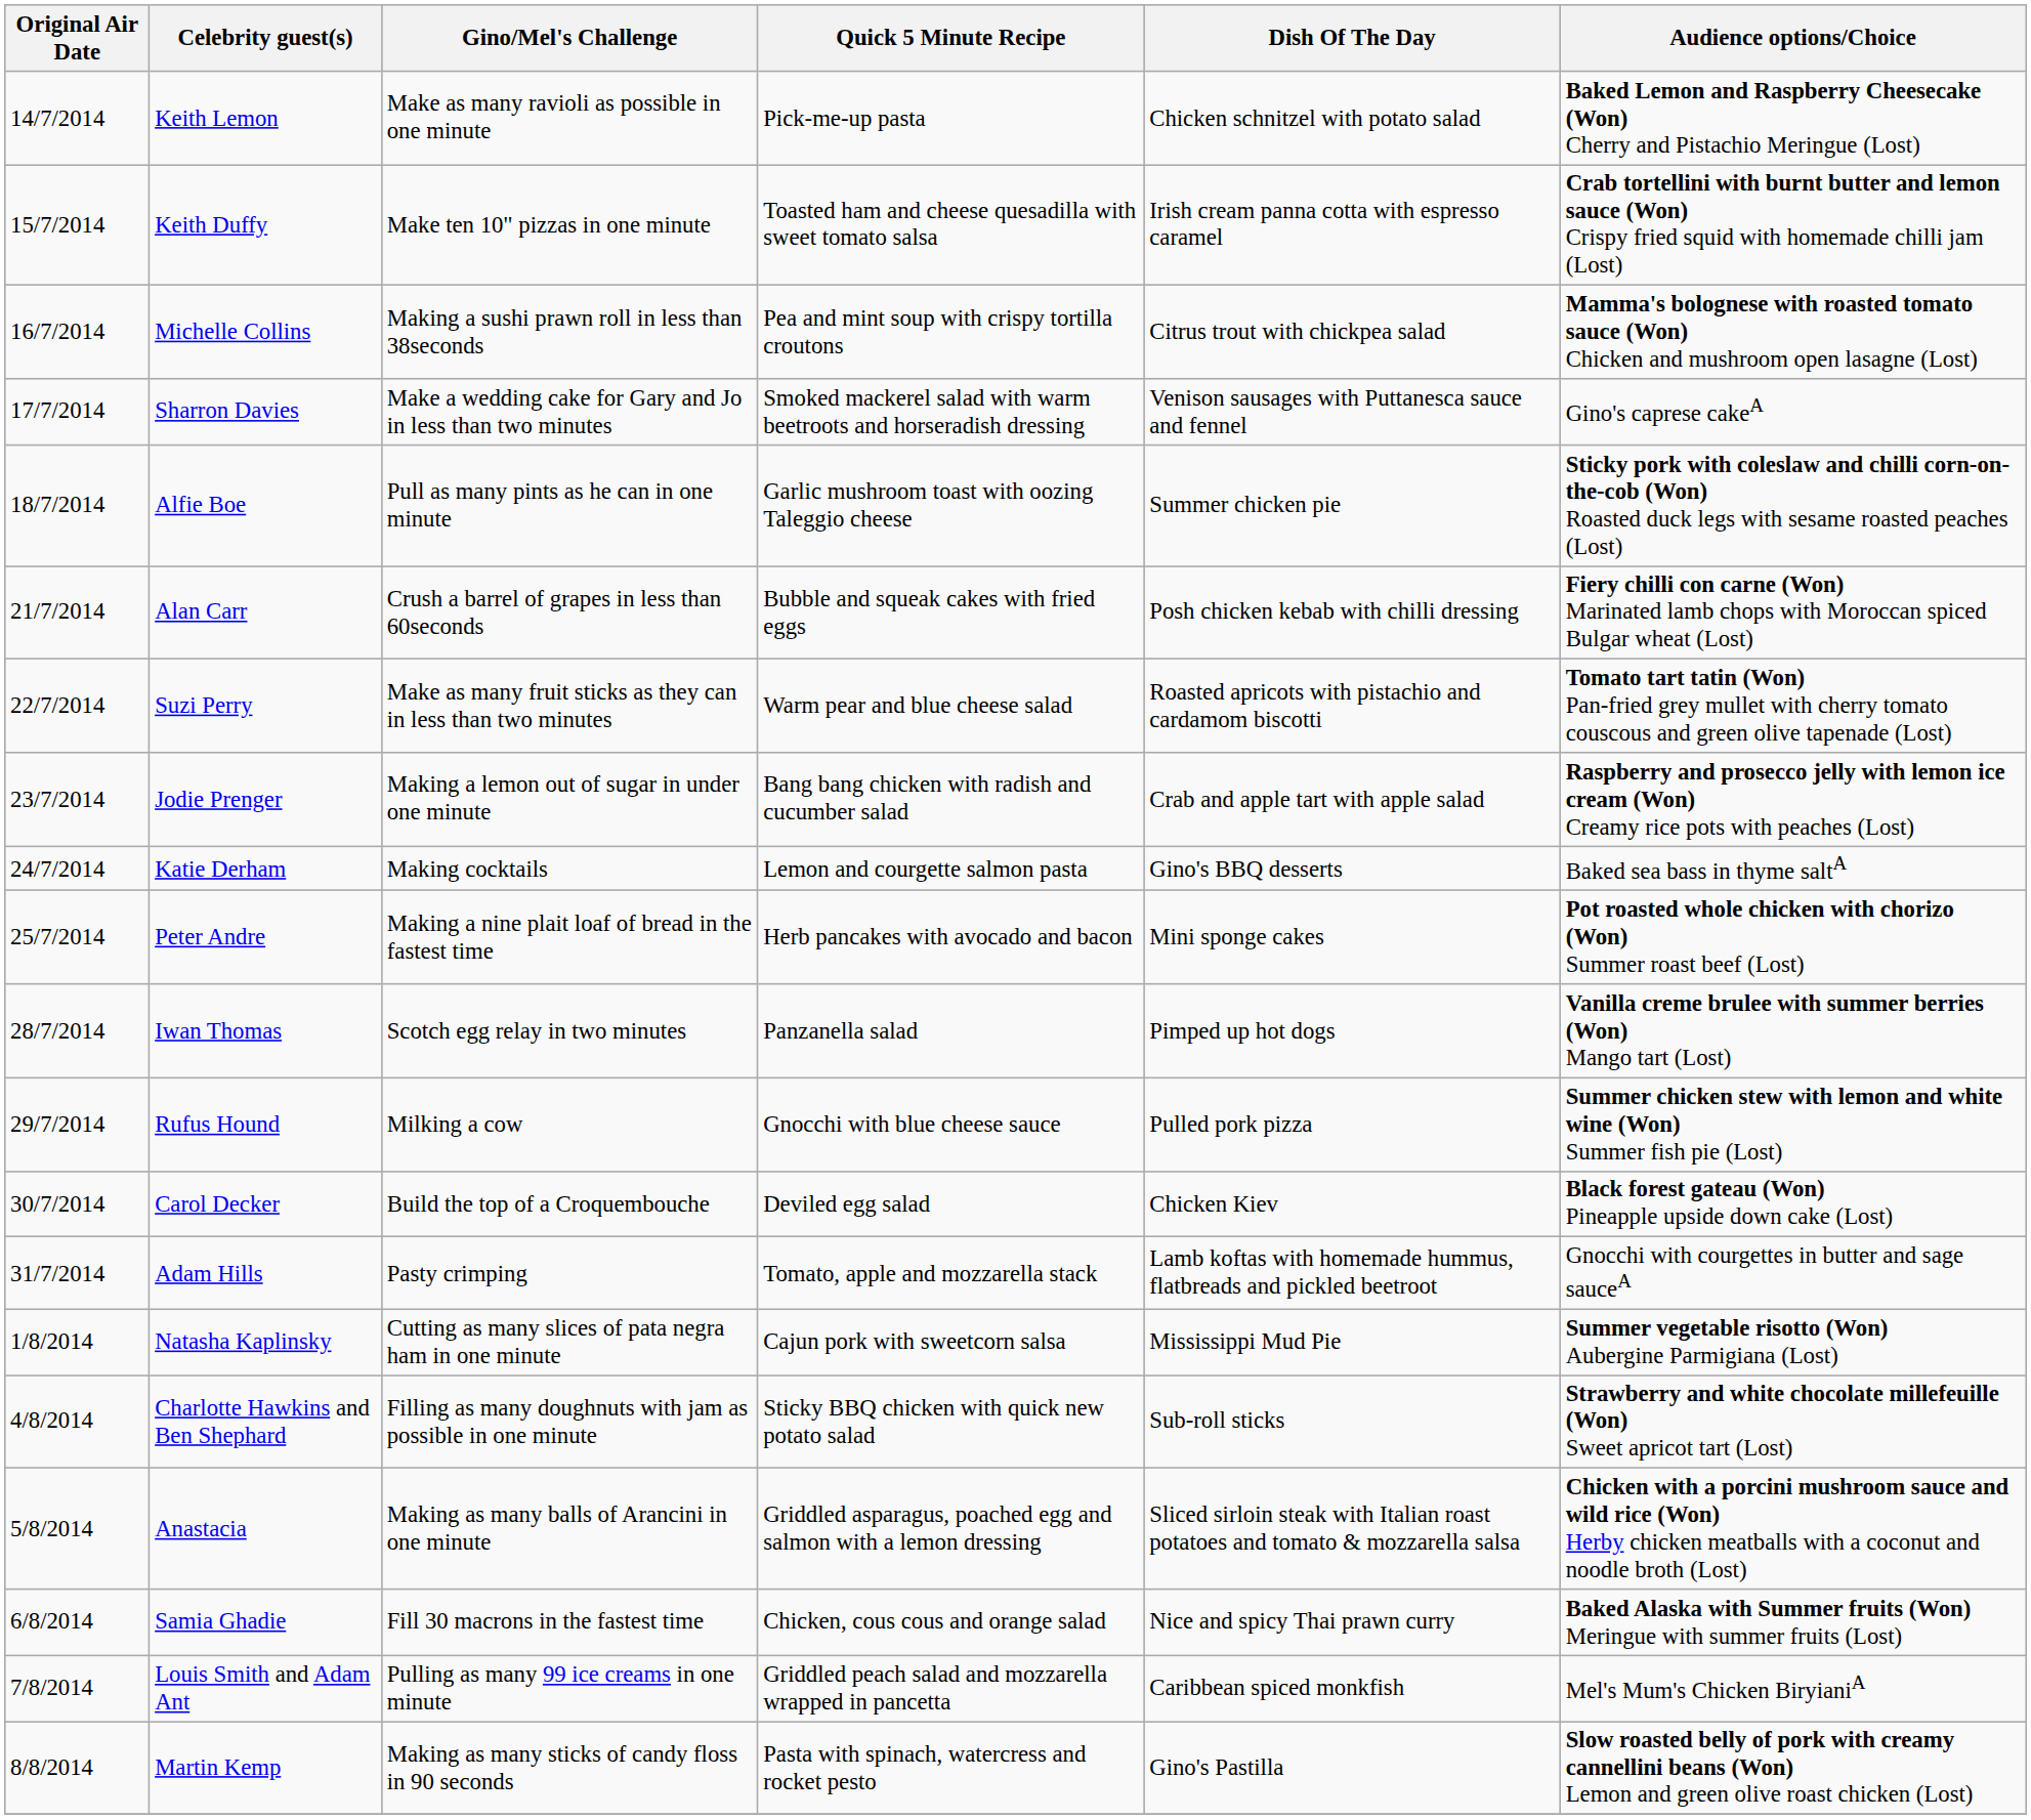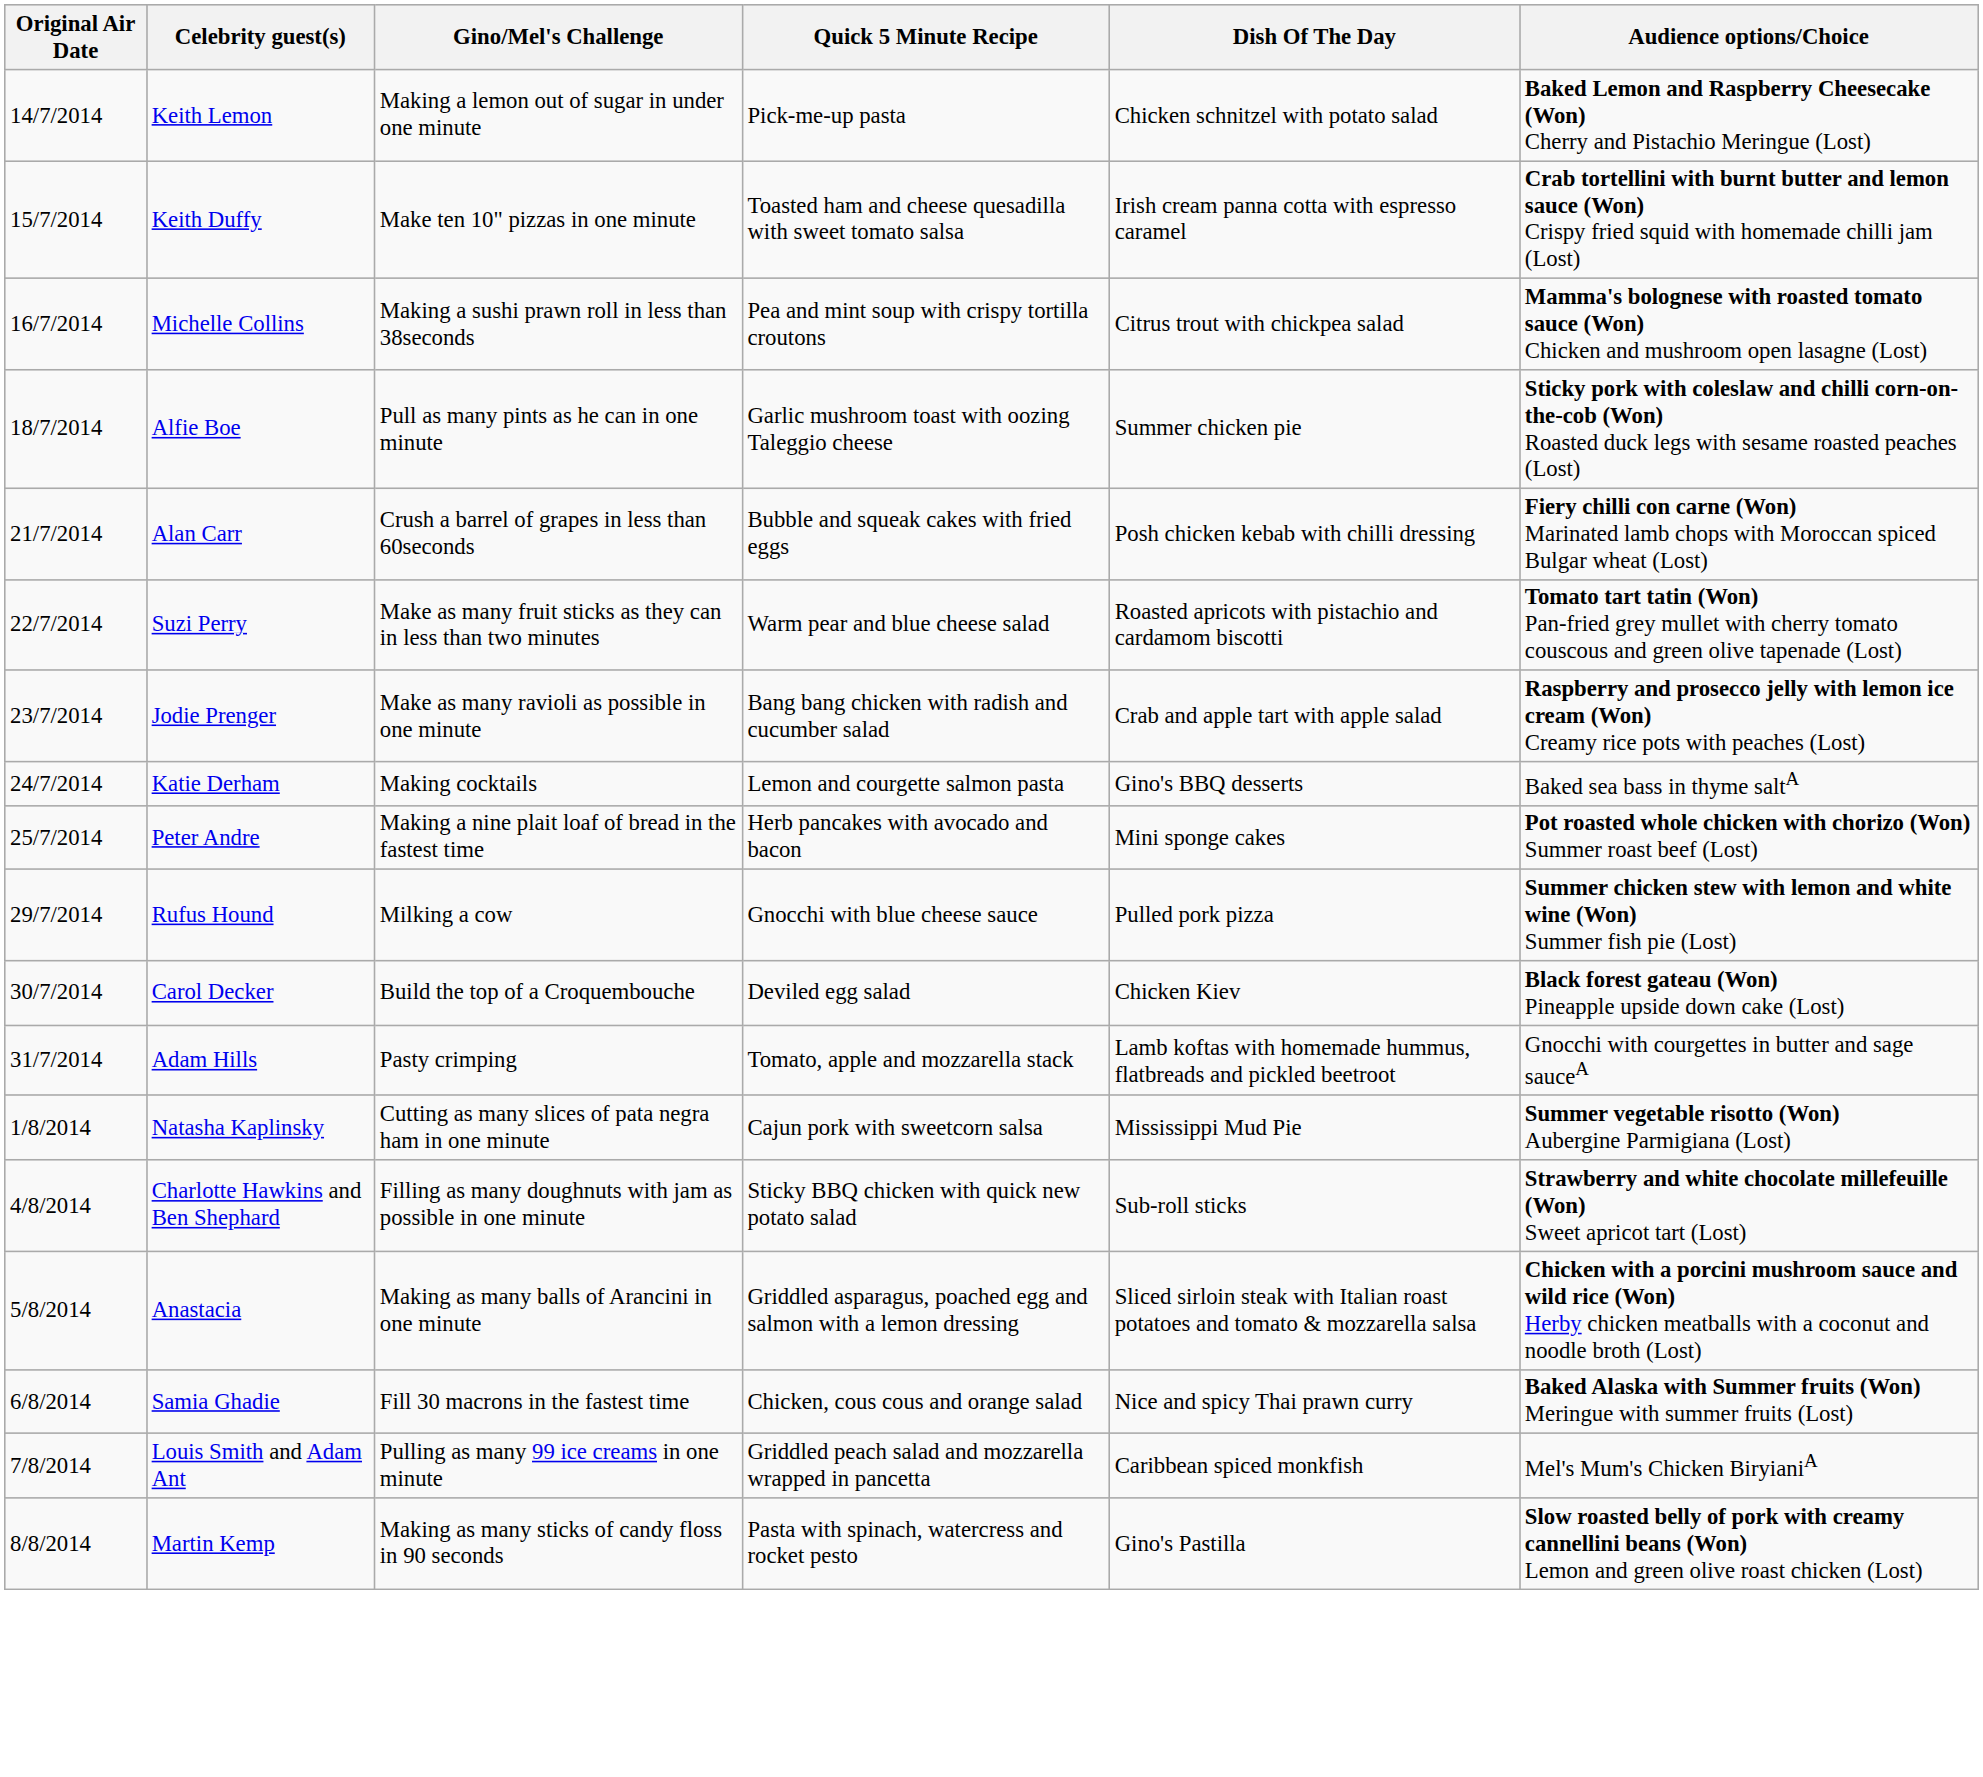Keith Lemon | Gino/Mel's Challenge: Make as many ravioli as possible in one minute -> Making a lemon out of sugar in under one minute
- row: 17/7/2014 | Sharron Davies | Make a wedding cake for Gary and Jo in less than two minutes | Smoked mackerel salad with warm beetroots and horseradish dressing | Venison sausages with Puttanesca sauce and fennel | Gino's caprese cakeA
Jodie Prenger | Gino/Mel's Challenge: Making a lemon out of sugar in under one minute -> Make as many ravioli as possible in one minute
- row: 28/7/2014 | Iwan Thomas | Scotch egg relay in two minutes | Panzanella salad | Pimped up hot dogs | Vanilla creme brulee with summer berries (Won) Mango tart (Lost)
